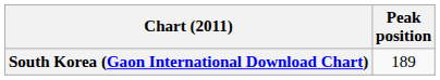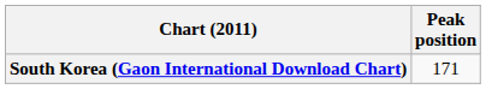South Korea (Gaon International Download Chart) | Peak position: 189 -> 171
